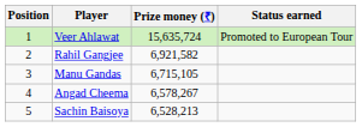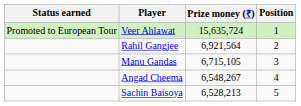columns swapped: Position <-> Status earned
Rahil Gangjee | Prize money (₹): 6,921,582 -> 6,921,564
Angad Cheema | Prize money (₹): 6,578,267 -> 6,548,267
